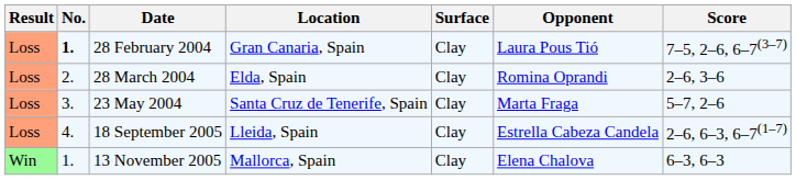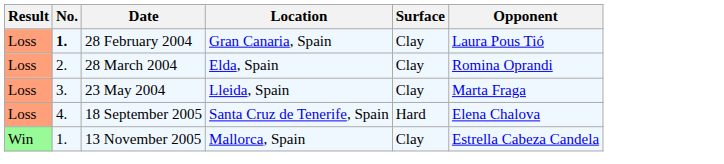- column: Score | 7–5, 2–6, 6–7(3–7) | 2–6, 3–6 | 5–7, 2–6 | 2–6, 6–3, 6–7(1–7) | 6–3, 6–3
23 May 2004 | Location: Santa Cruz de Tenerife, Spain -> Lleida, Spain
18 September 2005 | Location: Lleida, Spain -> Santa Cruz de Tenerife, Spain
18 September 2005 | Surface: Clay -> Hard
18 September 2005 | Opponent: Estrella Cabeza Candela -> Elena Chalova
13 November 2005 | Opponent: Elena Chalova -> Estrella Cabeza Candela
